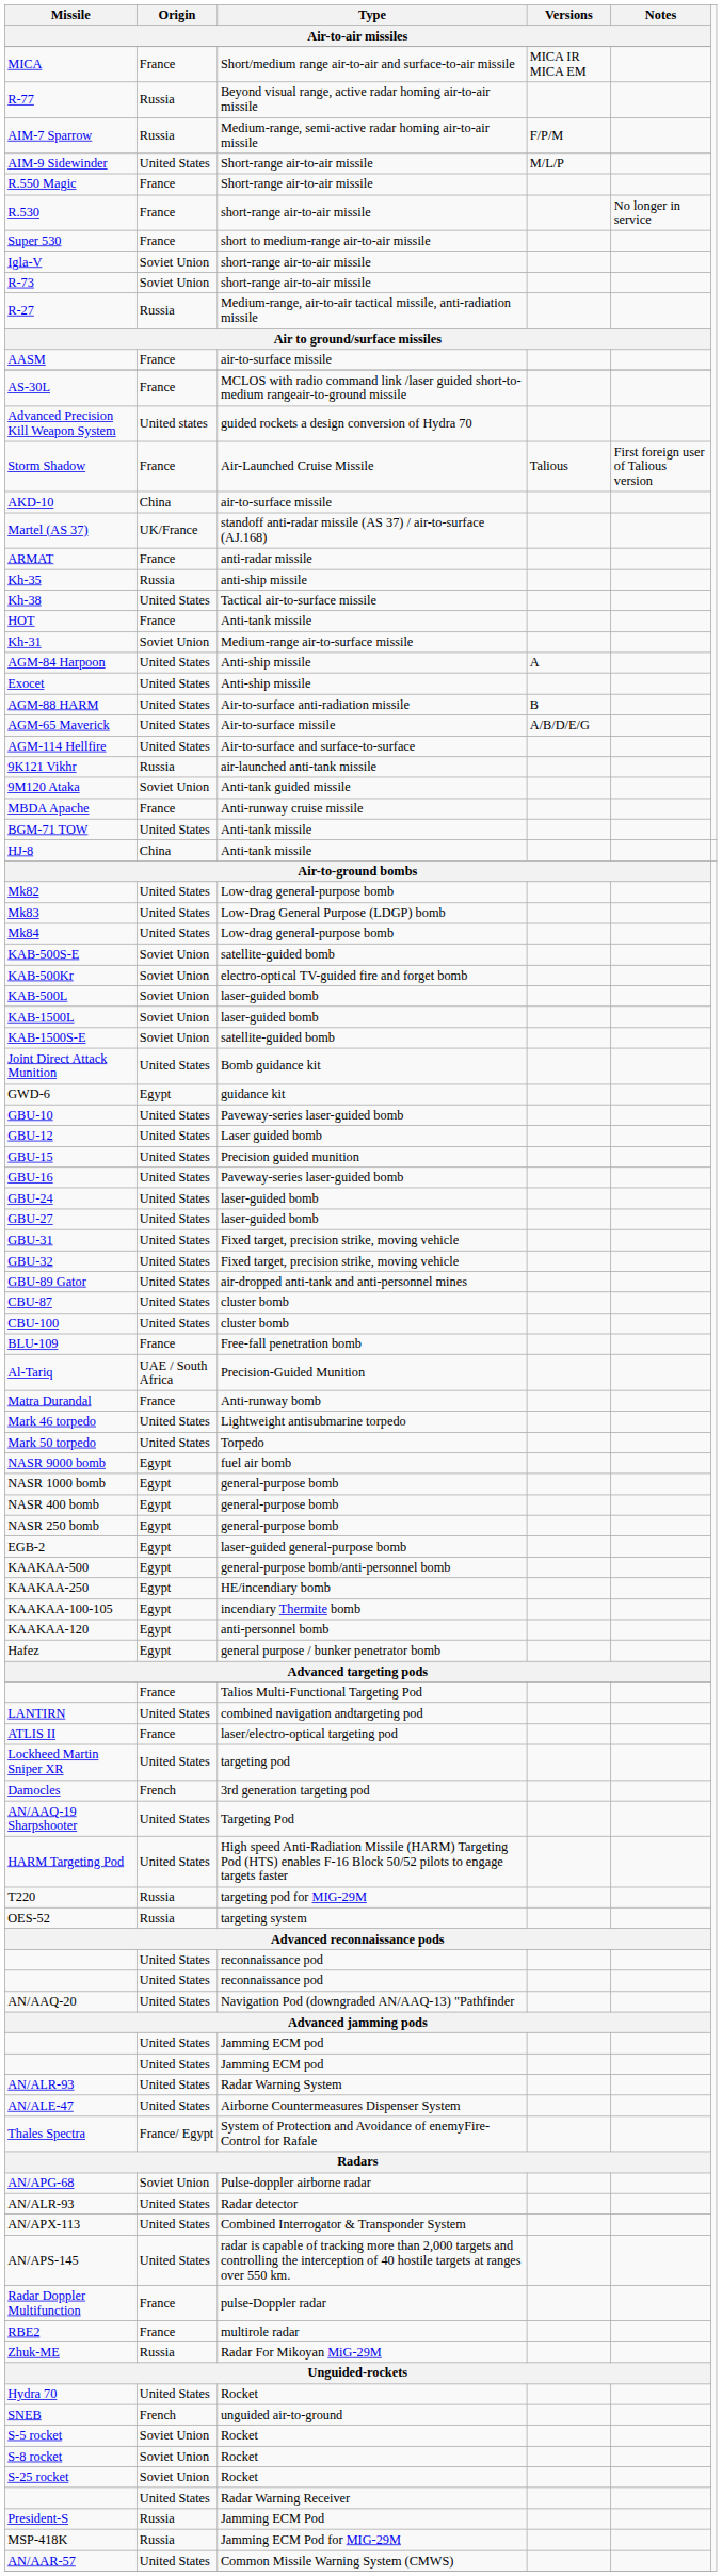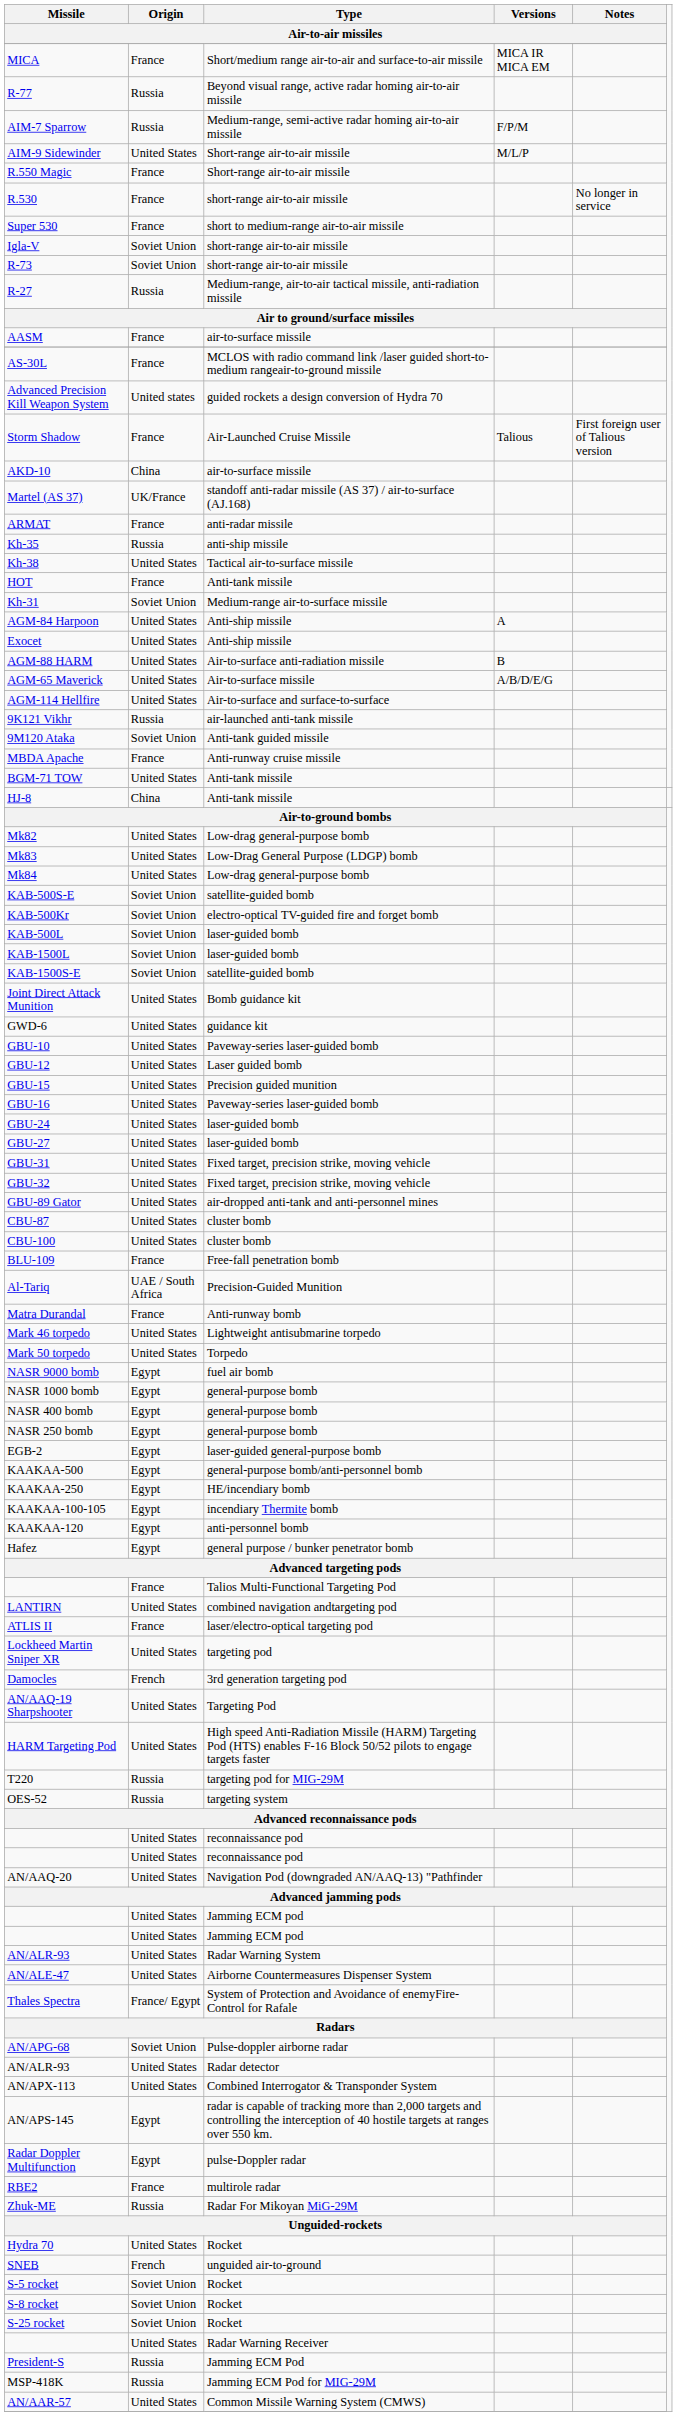GWD-6 | Origin / Air-to-air missiles: Egypt -> United States
AN/APS-145 | Origin / Air-to-air missiles: United States -> Egypt
Radar Doppler Multifunction | Origin / Air-to-air missiles: France -> Egypt
